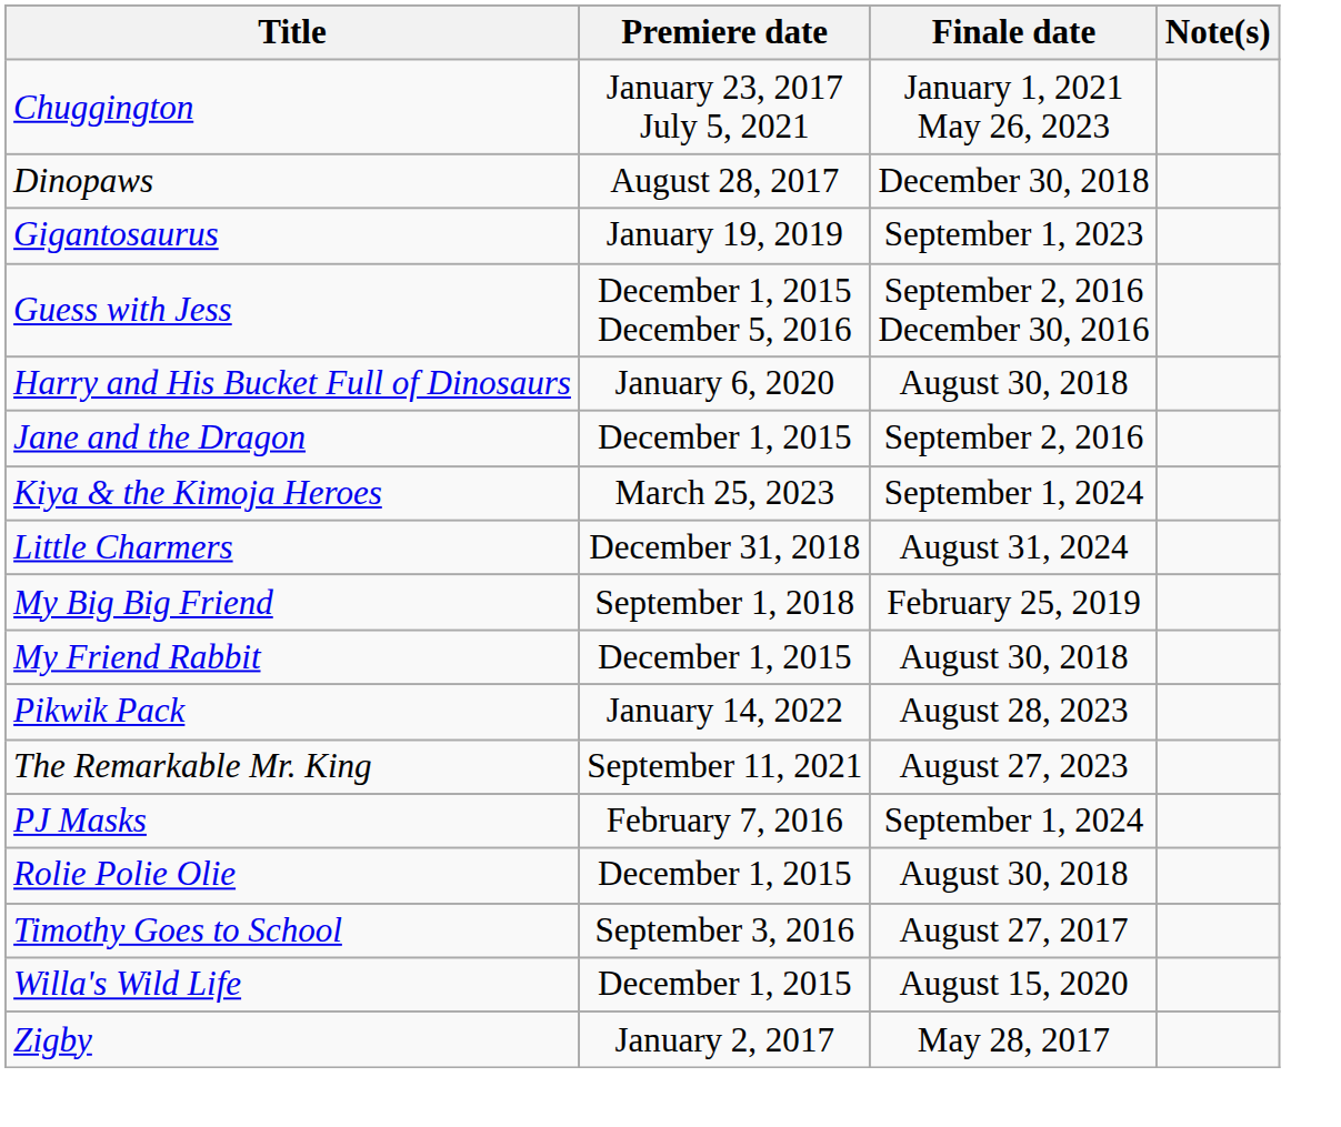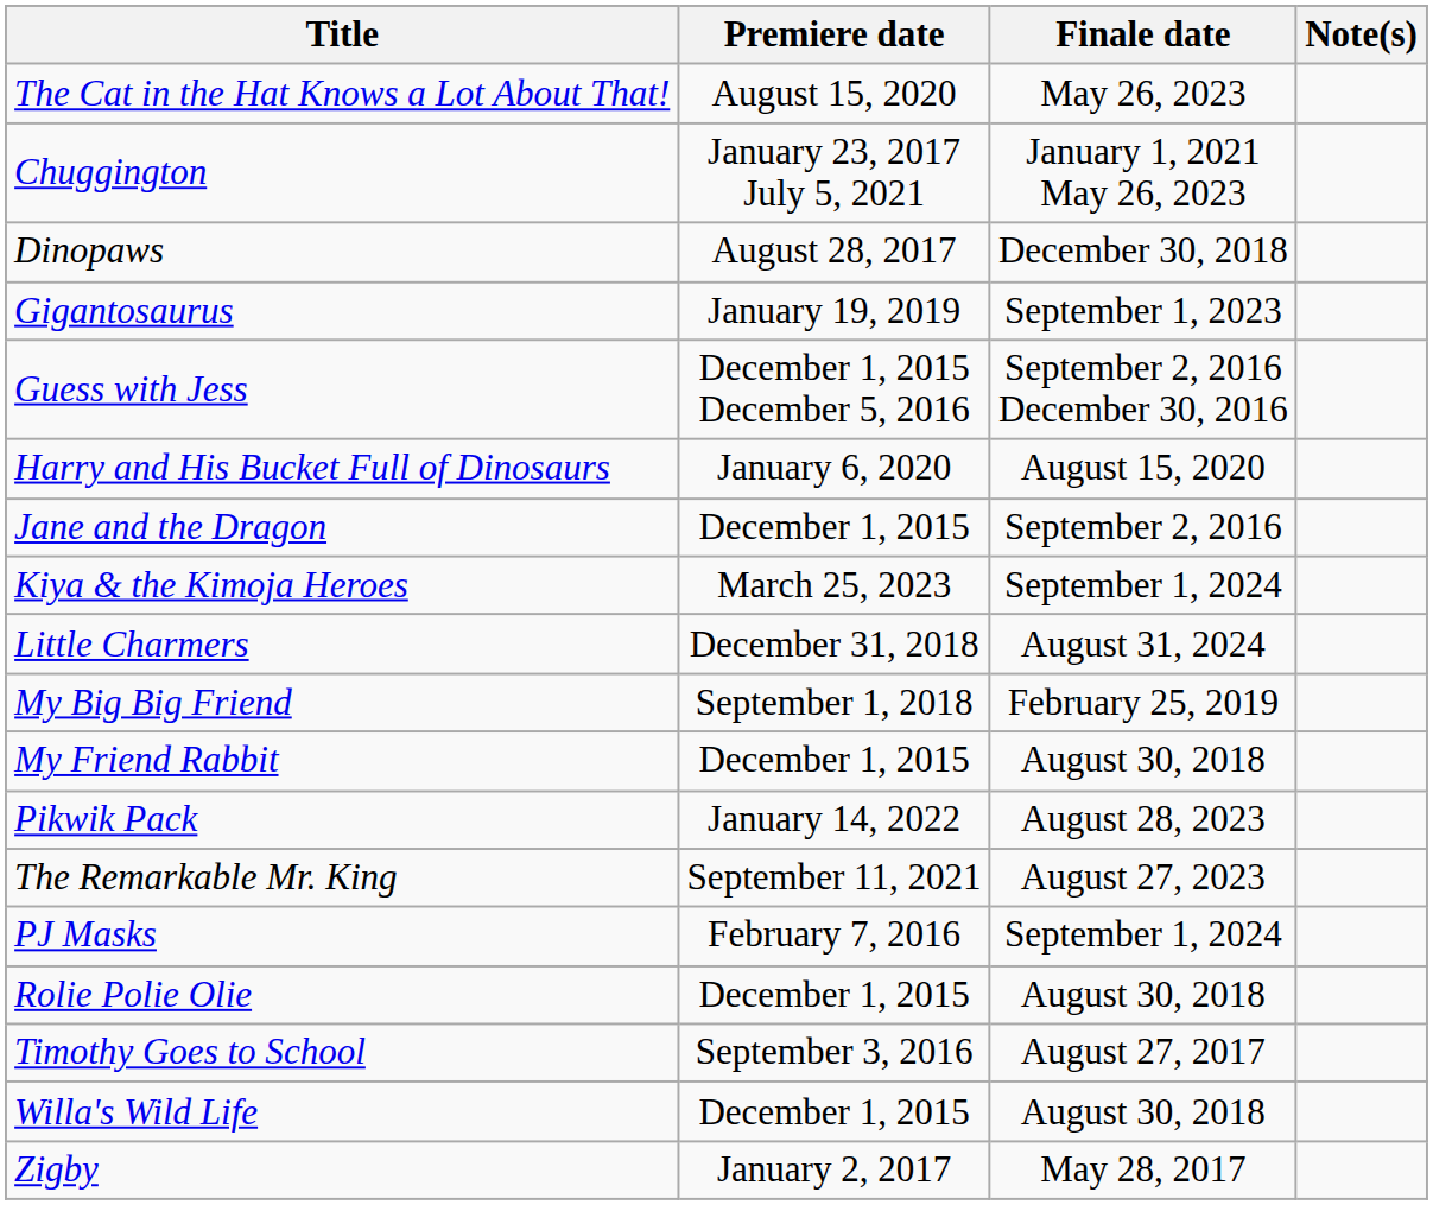+ row: The Cat in the Hat Knows a Lot About That! | August 15, 2020 | May 26, 2023
Harry and His Bucket Full of Dinosaurs | Finale date: August 30, 2018 -> August 15, 2020
Willa's Wild Life | Finale date: August 15, 2020 -> August 30, 2018
